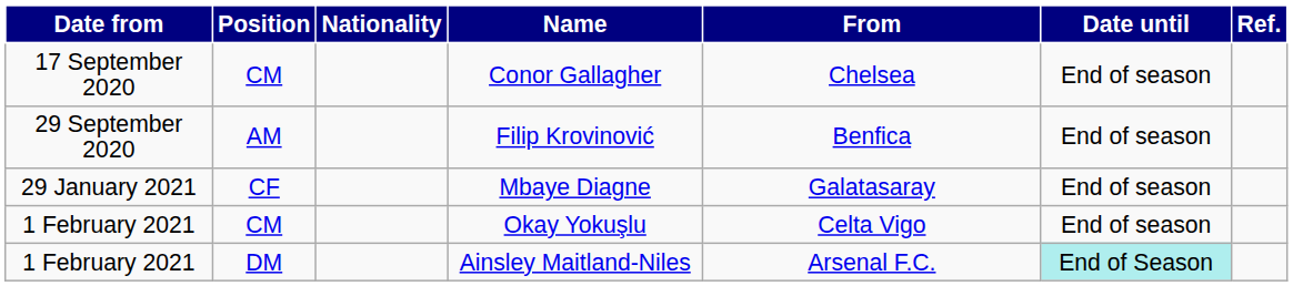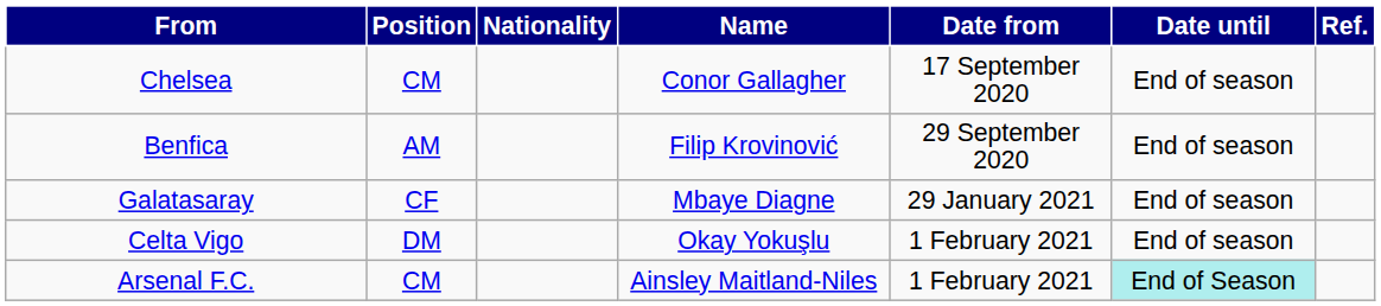columns swapped: Date from <-> From
Okay Yokuşlu | Position: CM -> DM
Ainsley Maitland-Niles | Position: DM -> CM
